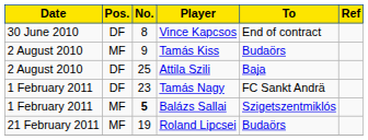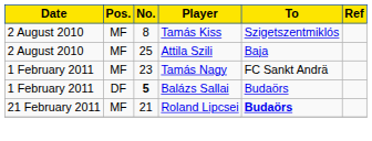- row: 30 June 2010 | DF | 8 | Vince Kapcsos | End of contract
Tamás Kiss | No.: 9 -> 8
Tamás Kiss | To: Budaörs -> Szigetszentmiklós
Attila Szili | Pos.: DF -> MF
Tamás Nagy | Pos.: DF -> MF
Balázs Sallai | Pos.: MF -> DF
Balázs Sallai | To: Szigetszentmiklós -> Budaörs
Roland Lipcsei | No.: 19 -> 21
Roland Lipcsei | To: normal -> bold
